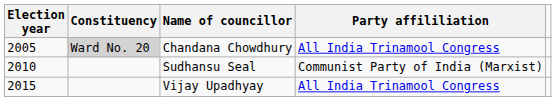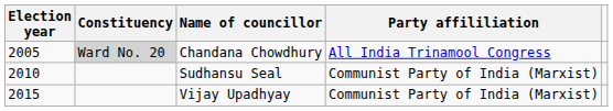Vijay Upadhyay | Party affililiation: All India Trinamool Congress -> Communist Party of India (Marxist)
